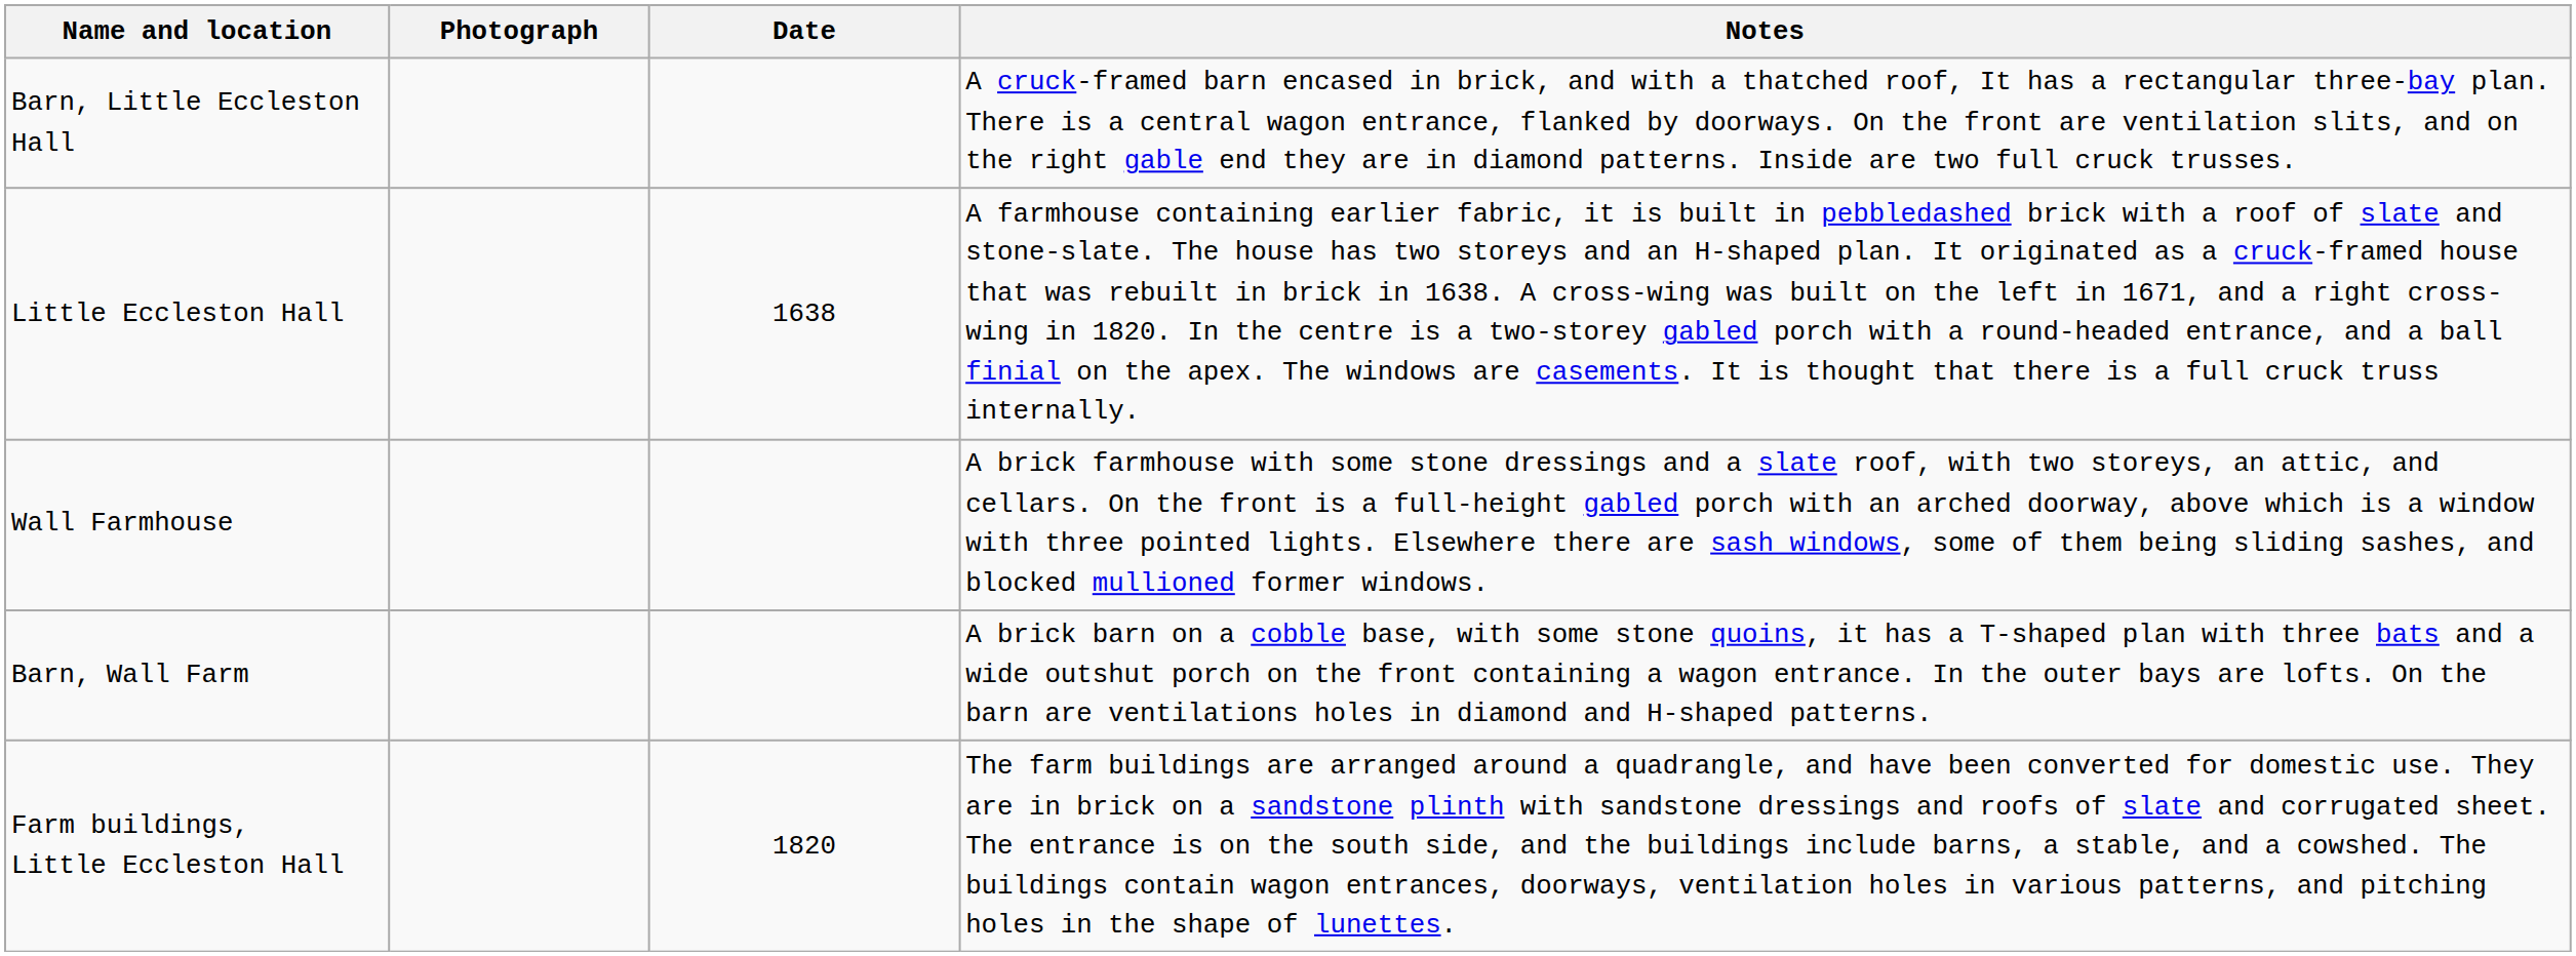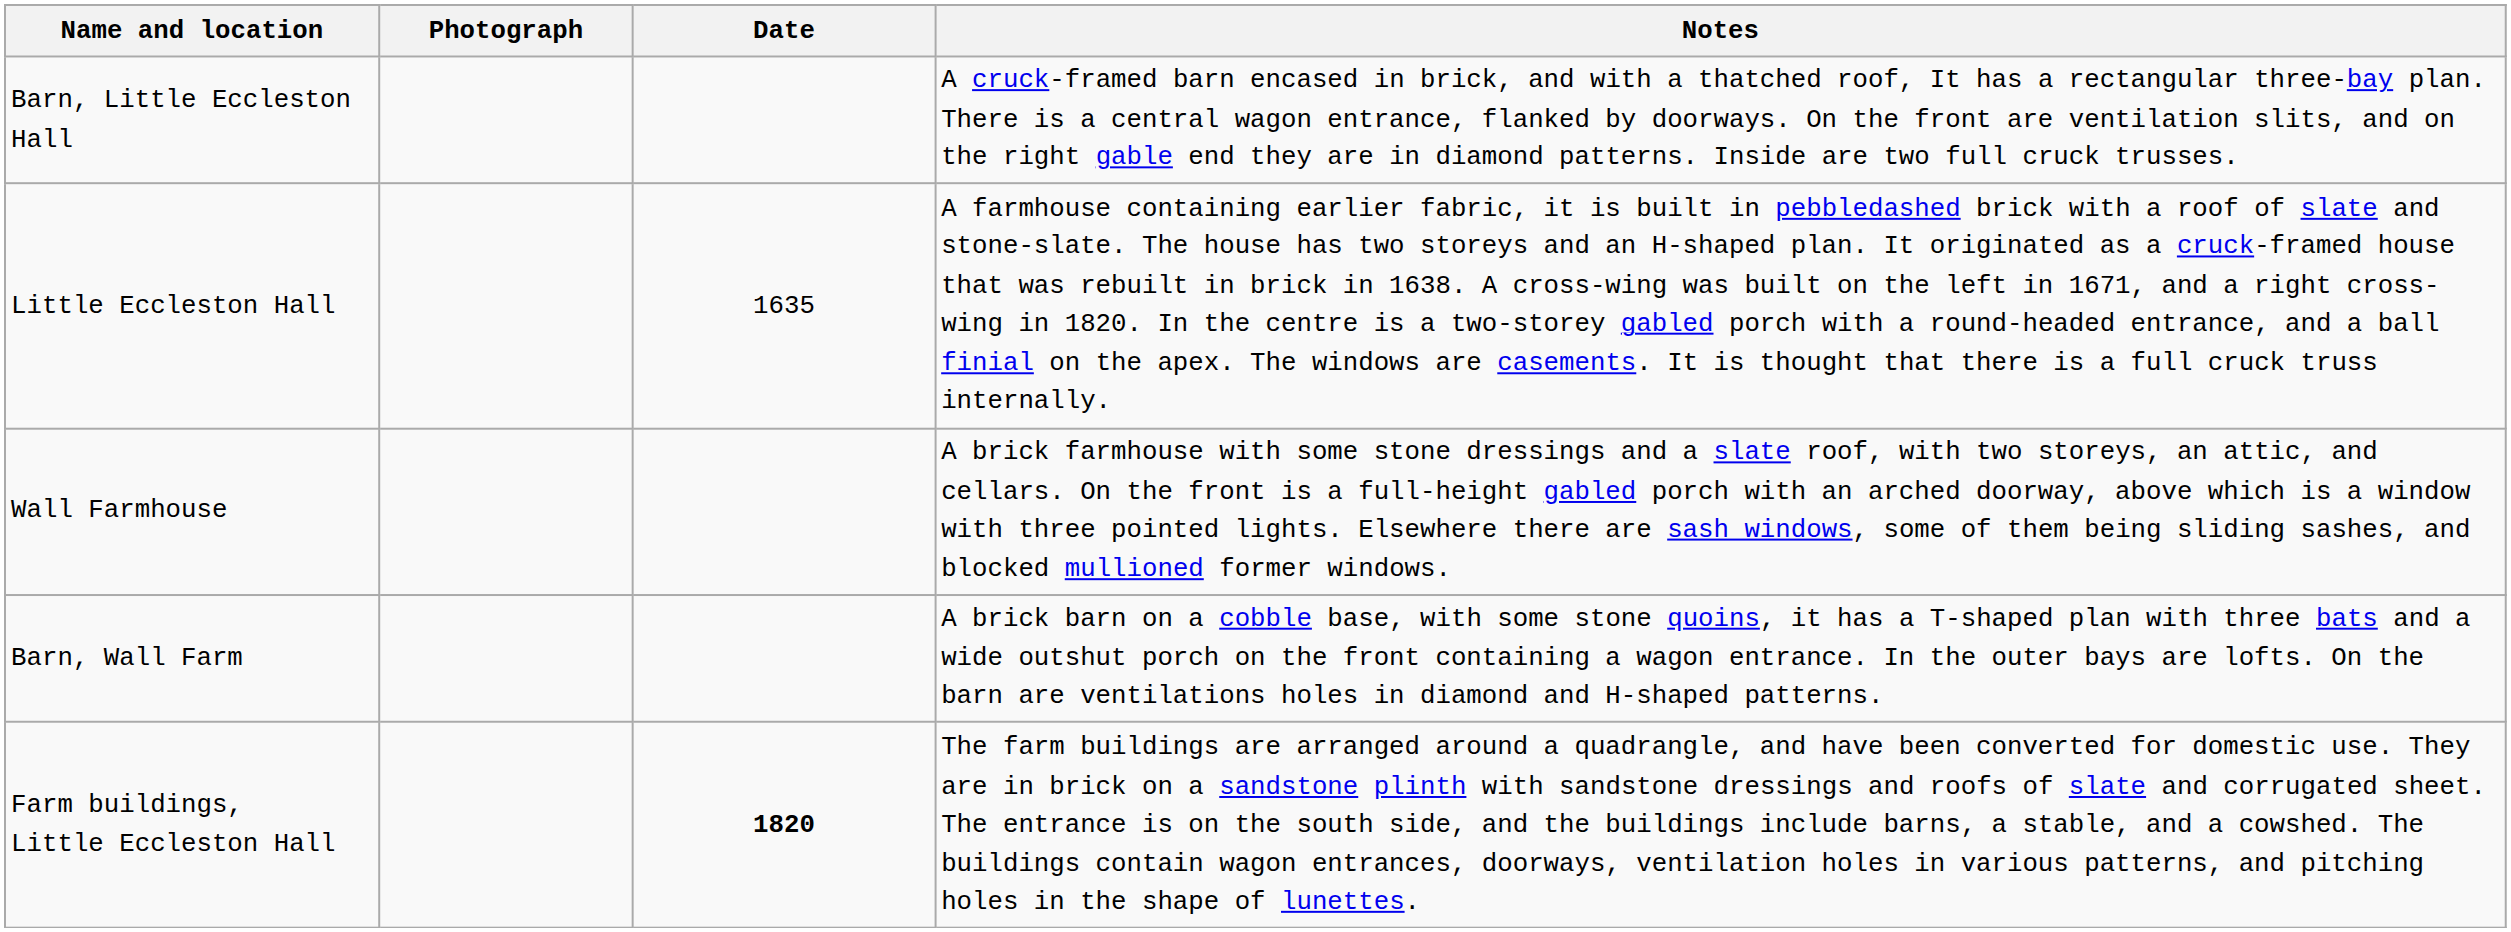Little Eccleston Hall | Date: 1638 -> 1635
Farm buildings, Little Eccleston Hall | Date: normal -> bold
